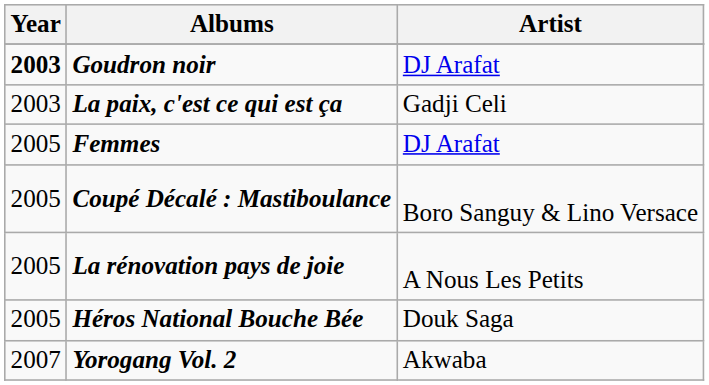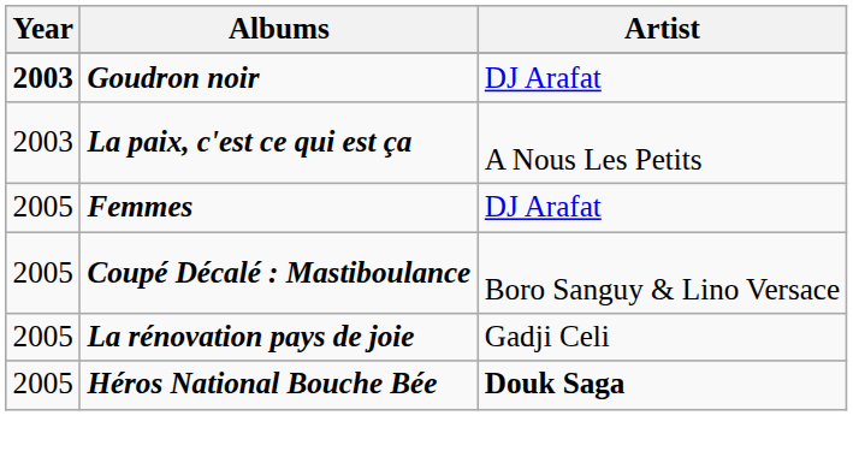La paix, c'est ce qui est ça | Artist: Gadji Celi -> A Nous Les Petits
La rénovation pays de joie | Artist: A Nous Les Petits -> Gadji Celi
Héros National Bouche Bée | Artist: normal -> bold
- row: 2007 | Yorogang Vol. 2 | Akwaba
